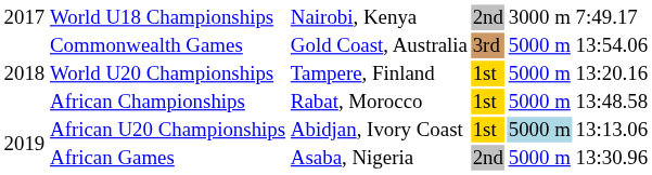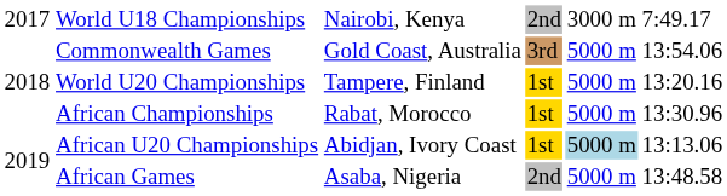African Championships | column 6: 13:48.58 -> 13:30.96
African Games | column 6: 13:30.96 -> 13:48.58
